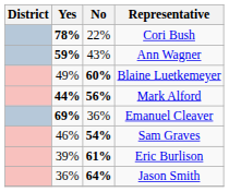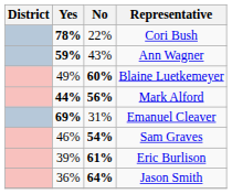Emanuel Cleaver | No: 36% -> 31%
